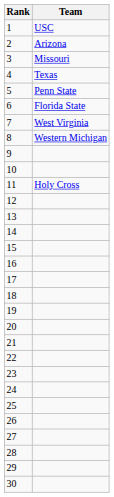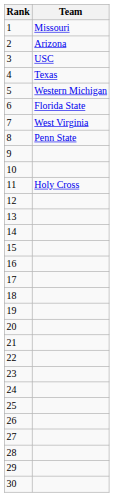1 | Team: USC -> Missouri
3 | Team: Missouri -> USC
5 | Team: Penn State -> Western Michigan
8 | Team: Western Michigan -> Penn State
